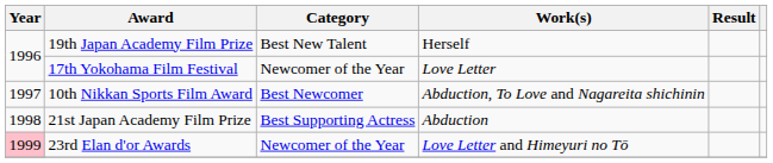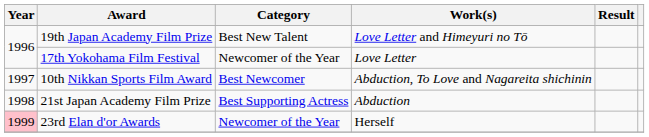19th Japan Academy Film Prize | Work(s): Herself -> Love Letter and Himeyuri no Tō
23rd Elan d'or Awards | Work(s): Love Letter and Himeyuri no Tō -> Herself
